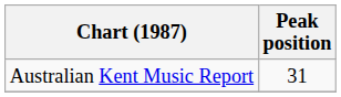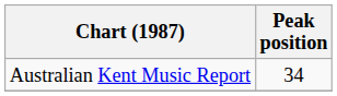Australian Kent Music Report | Peak position: 31 -> 34
